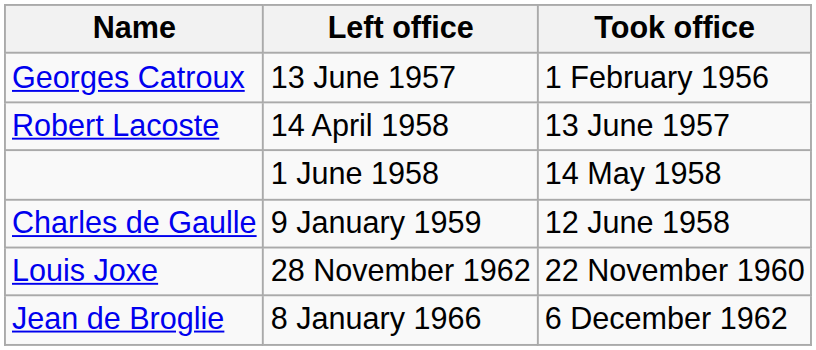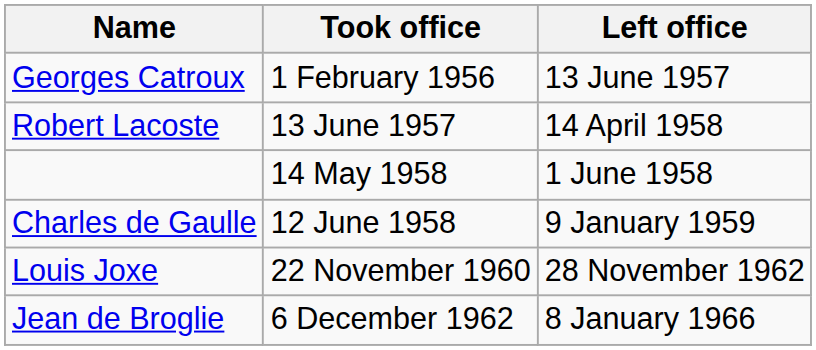columns swapped: Took office <-> Left office
